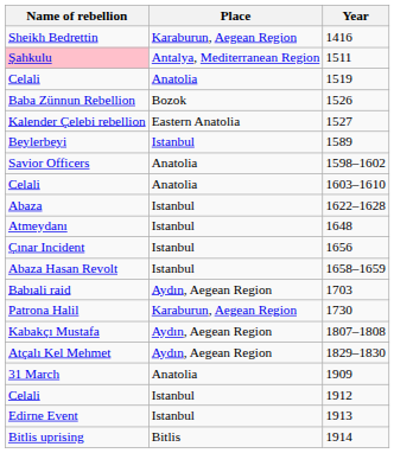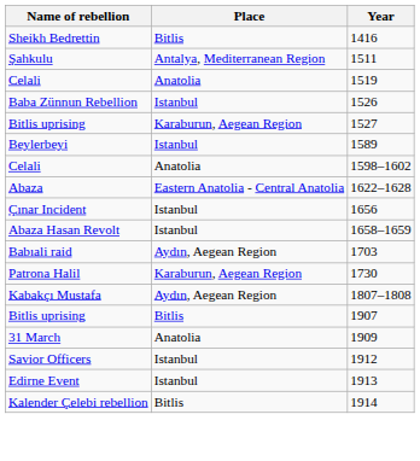1416 | Place: Karaburun, Aegean Region -> Bitlis
1511 | Name of rebellion: pink background -> no background
1526 | Place: Bozok -> Istanbul
1527 | Name of rebellion: Kalender Çelebi rebellion -> Bitlis uprising
1527 | Place: Eastern Anatolia -> Karaburun, Aegean Region
1598–1602 | Name of rebellion: Savior Officers -> Celali
- row: Celali | Anatolia | 1603–1610
1622–1628 | Place: Istanbul -> Eastern Anatolia - Central Anatolia
- row: Atmeydanı | Istanbul | 1648
- row: Atçalı Kel Mehmet | Aydın, Aegean Region | 1829–1830
+ row: Bitlis uprising | Bitlis | 1907
1912 | Name of rebellion: Celali -> Savior Officers
1914 | Name of rebellion: Bitlis uprising -> Kalender Çelebi rebellion
